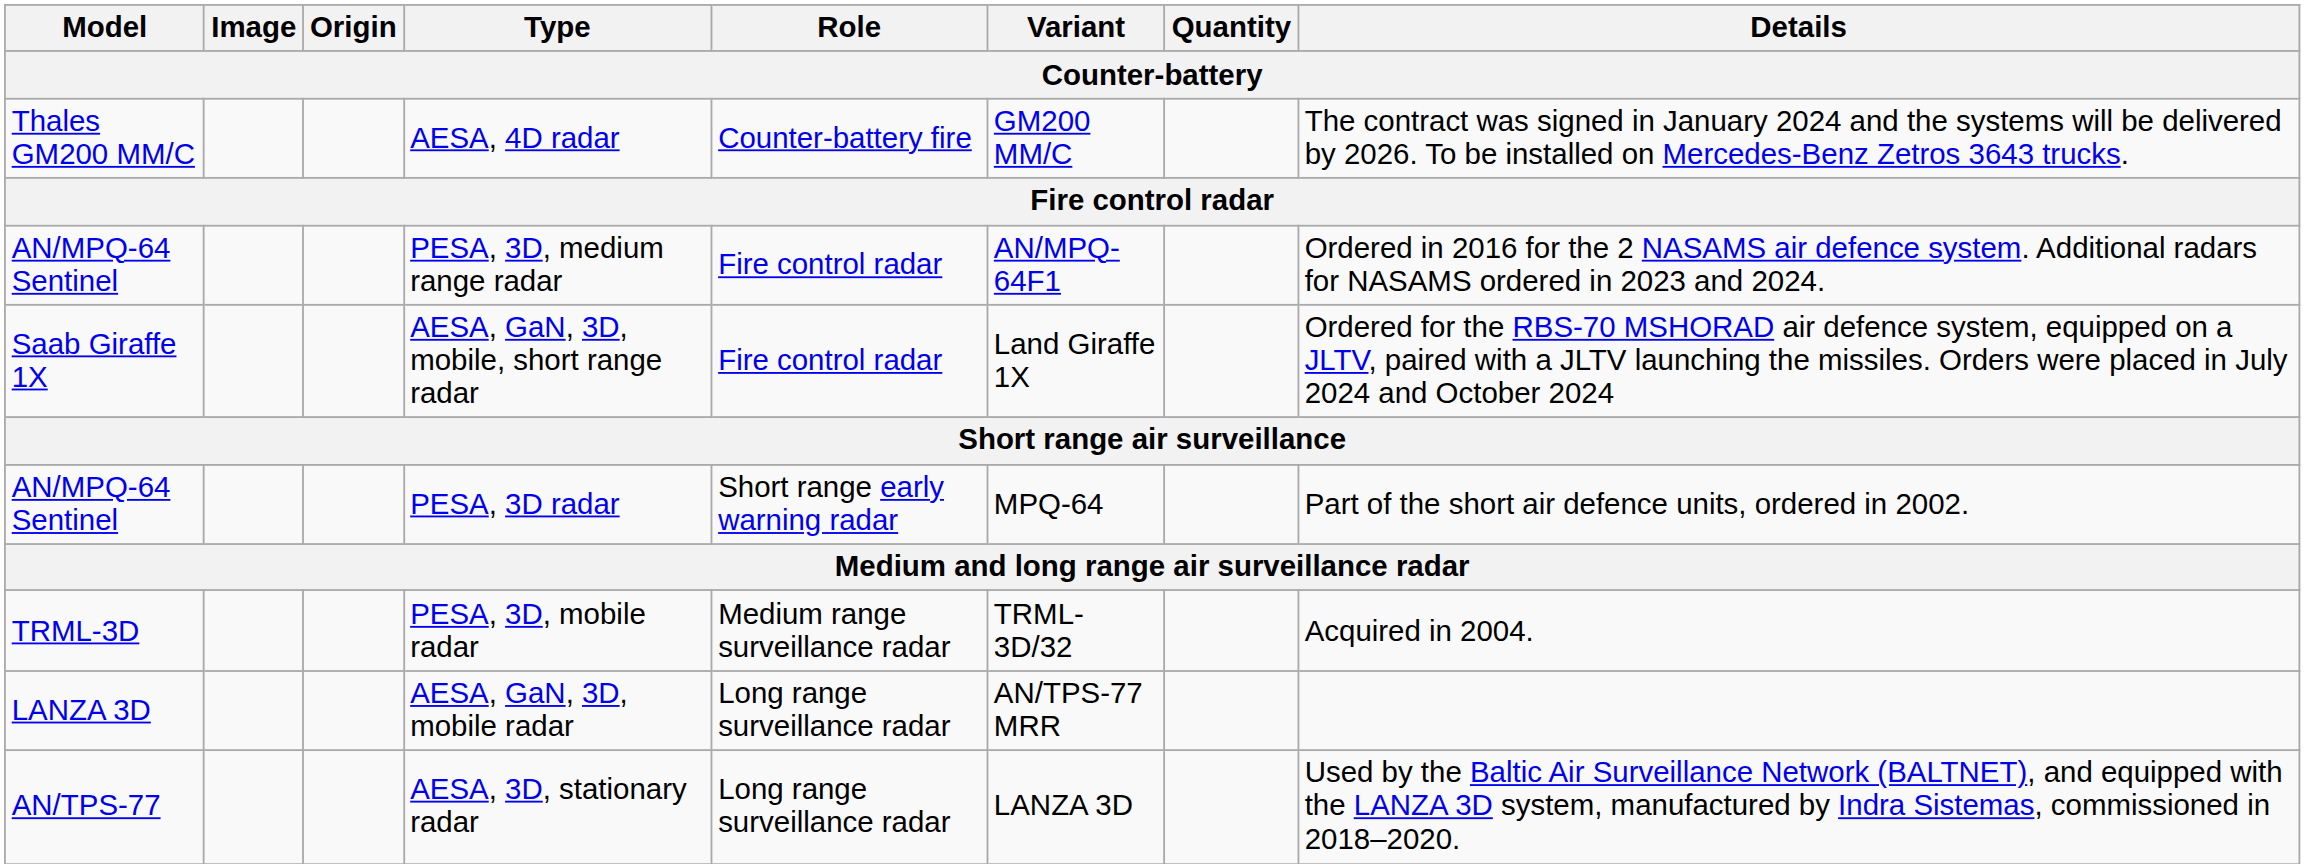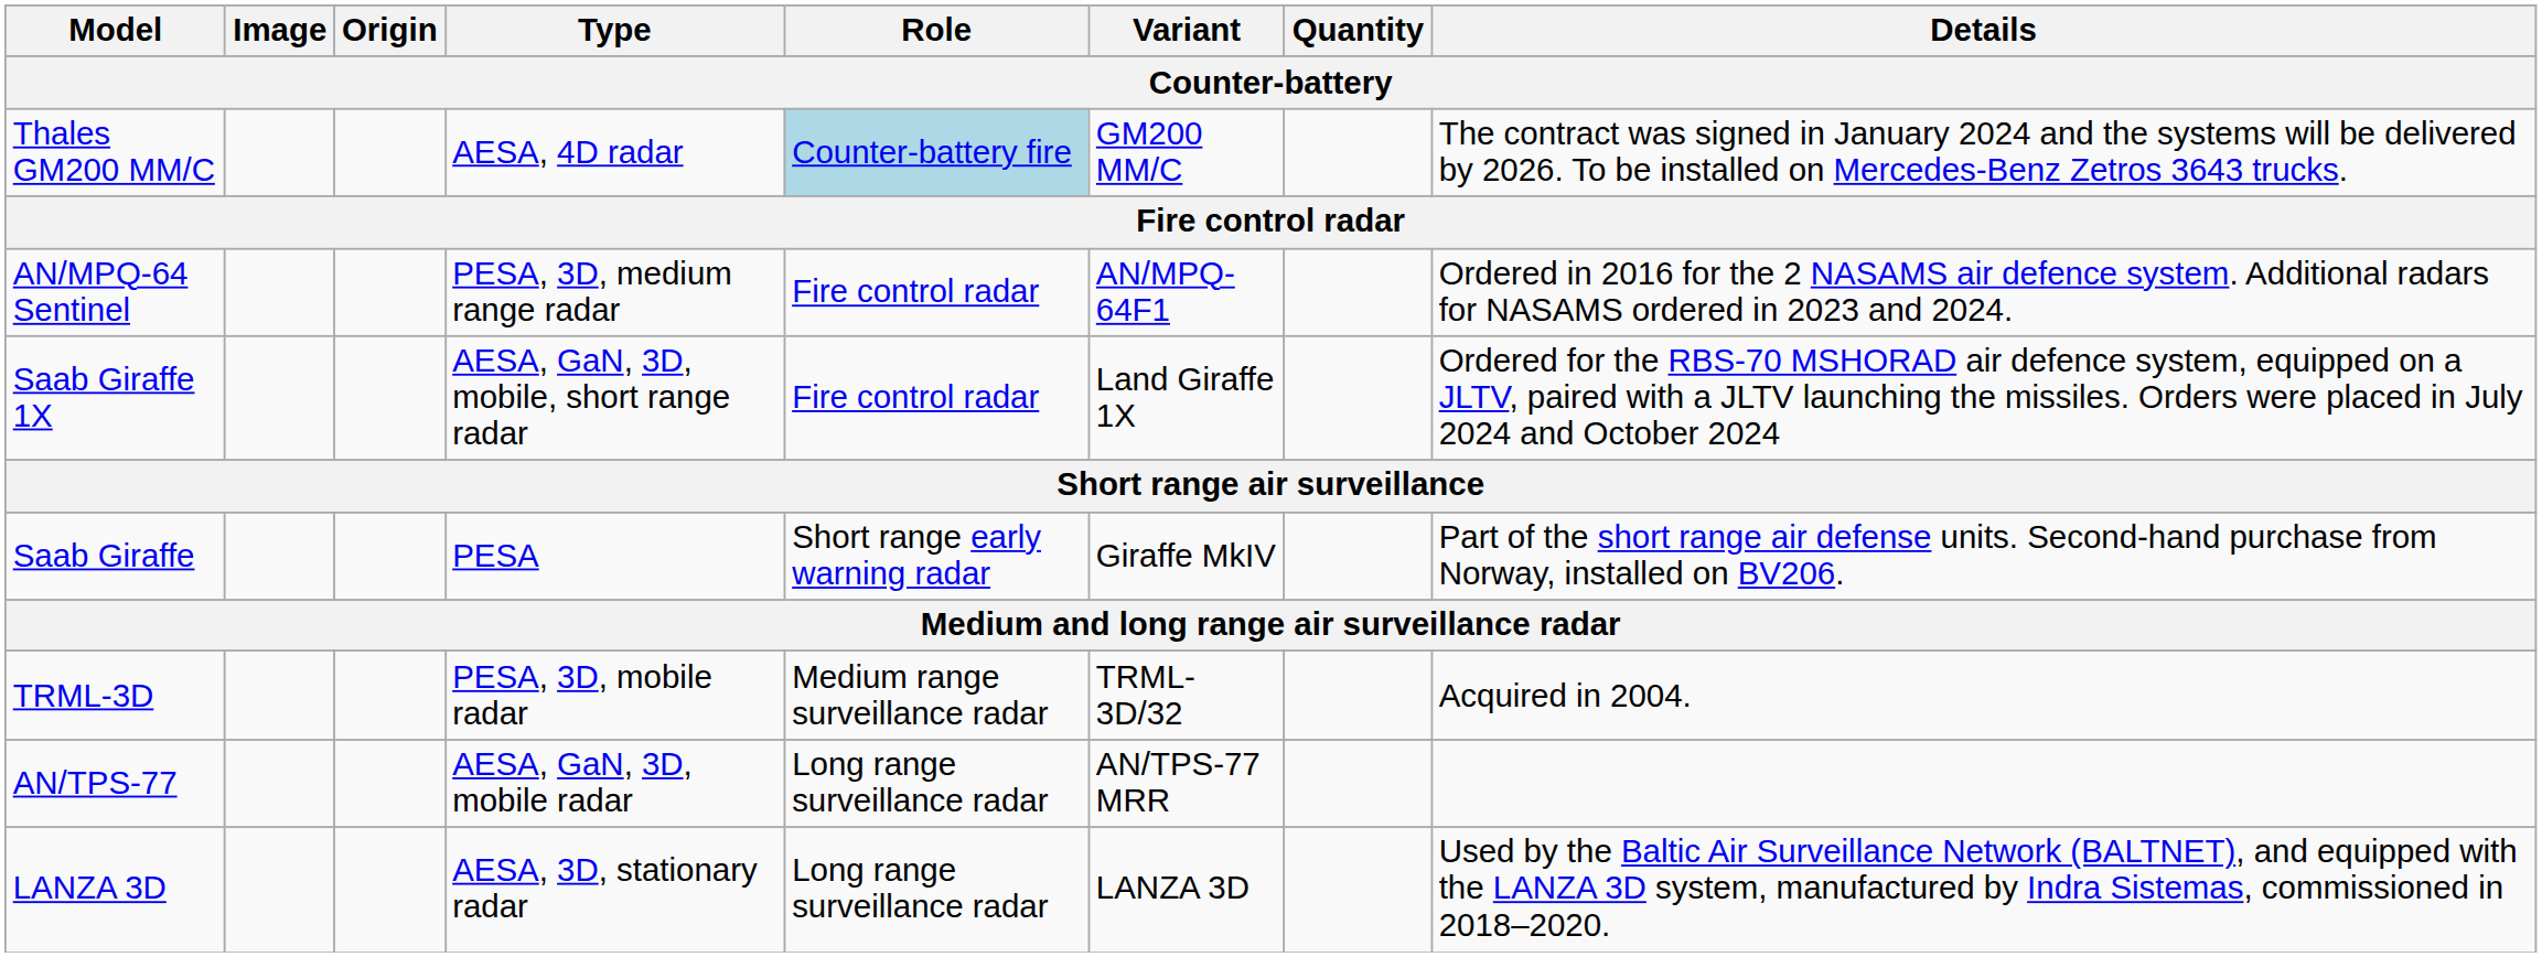AESA, 4D radar | Role: no background -> lightblue background
- row: AN/MPQ-64 Sentinel | PESA, 3D radar | Short range early warning radar | MPQ-64 | Part of the short air defence units, ordered in 2002.
+ row: Saab Giraffe | PESA | Short range early warning radar | Giraffe MkIV | Part of the short range air defense units. Second-hand purchase from Norway, installed on BV206.
AESA, GaN, 3D, mobile radar | Model: LANZA 3D -> AN/TPS-77
AESA, 3D, stationary radar | Model: AN/TPS-77 -> LANZA 3D
